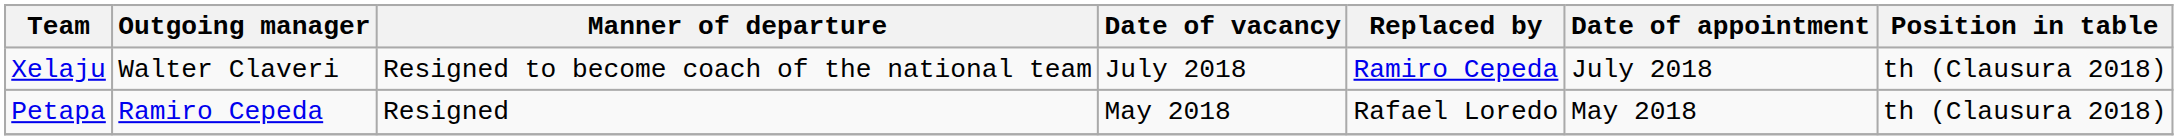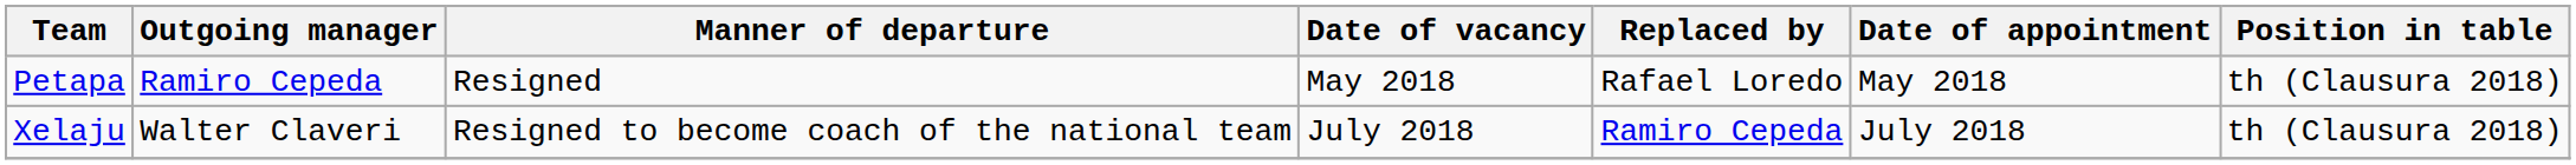rows swapped: Petapa <-> Xelaju
